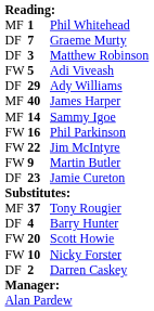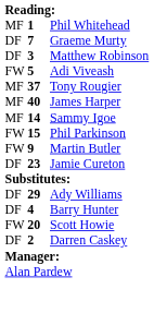rows swapped: Ady Williams <-> Tony Rougier
Phil Parkinson | column 2: 16 -> 15
- row: FW | 22 | Jim McIntyre
- row: FW | 10 | Nicky Forster
